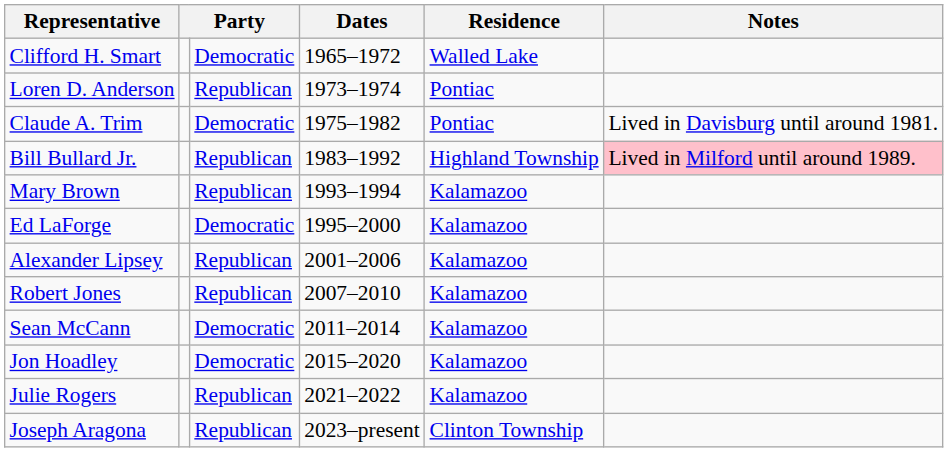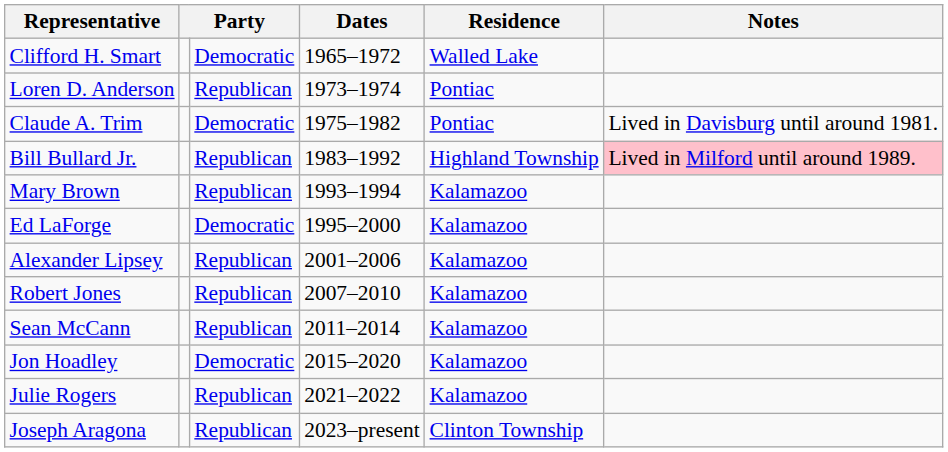Sean McCann | column 3: Democratic -> Republican
